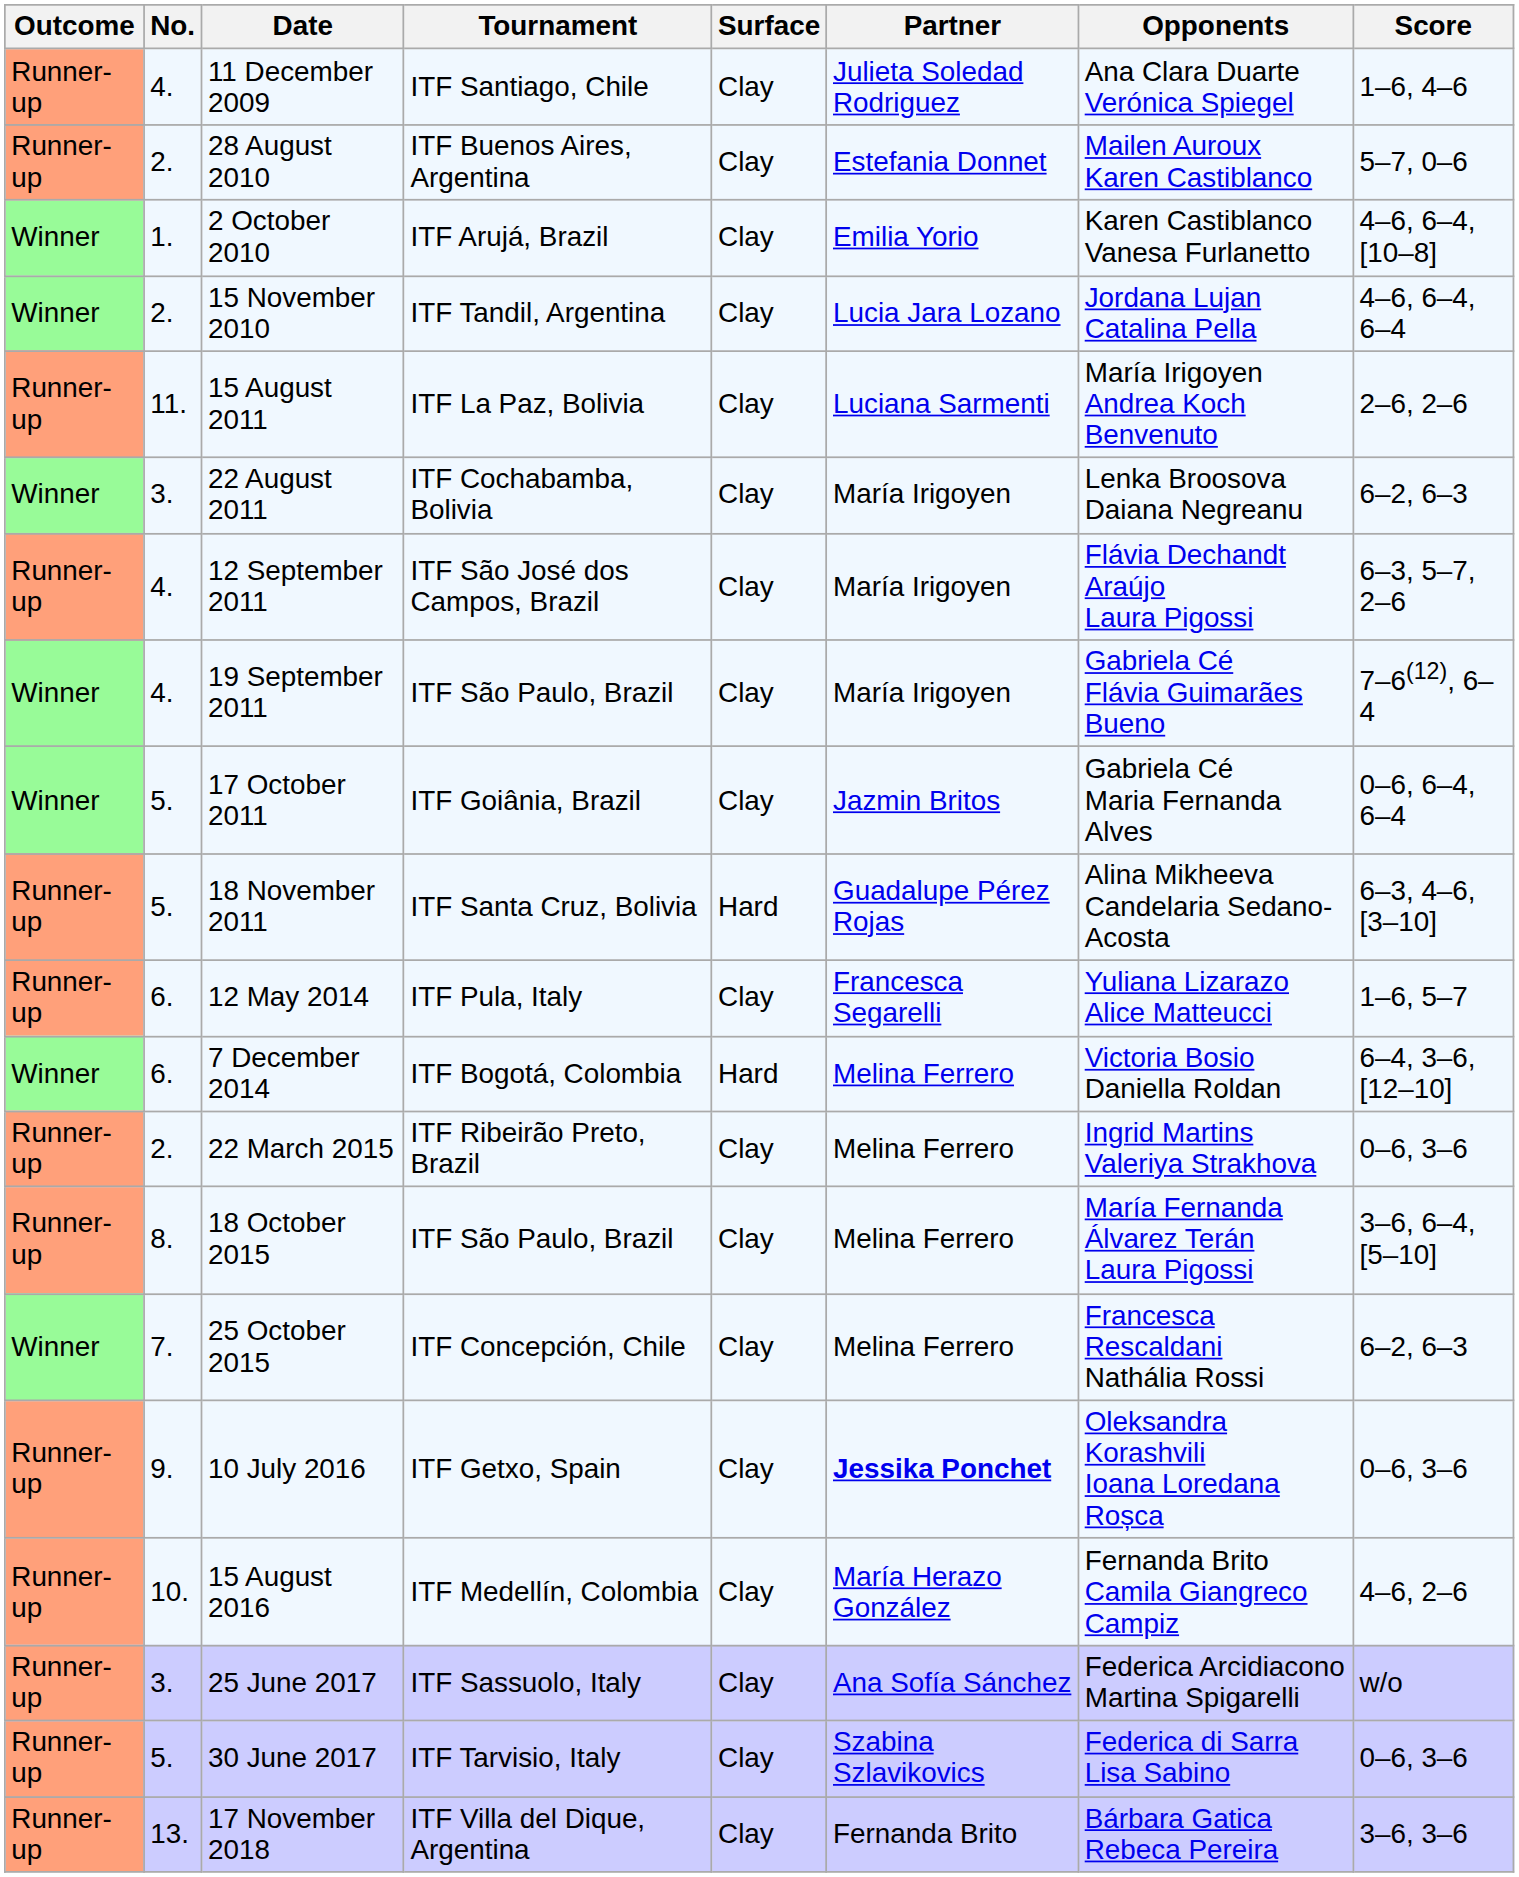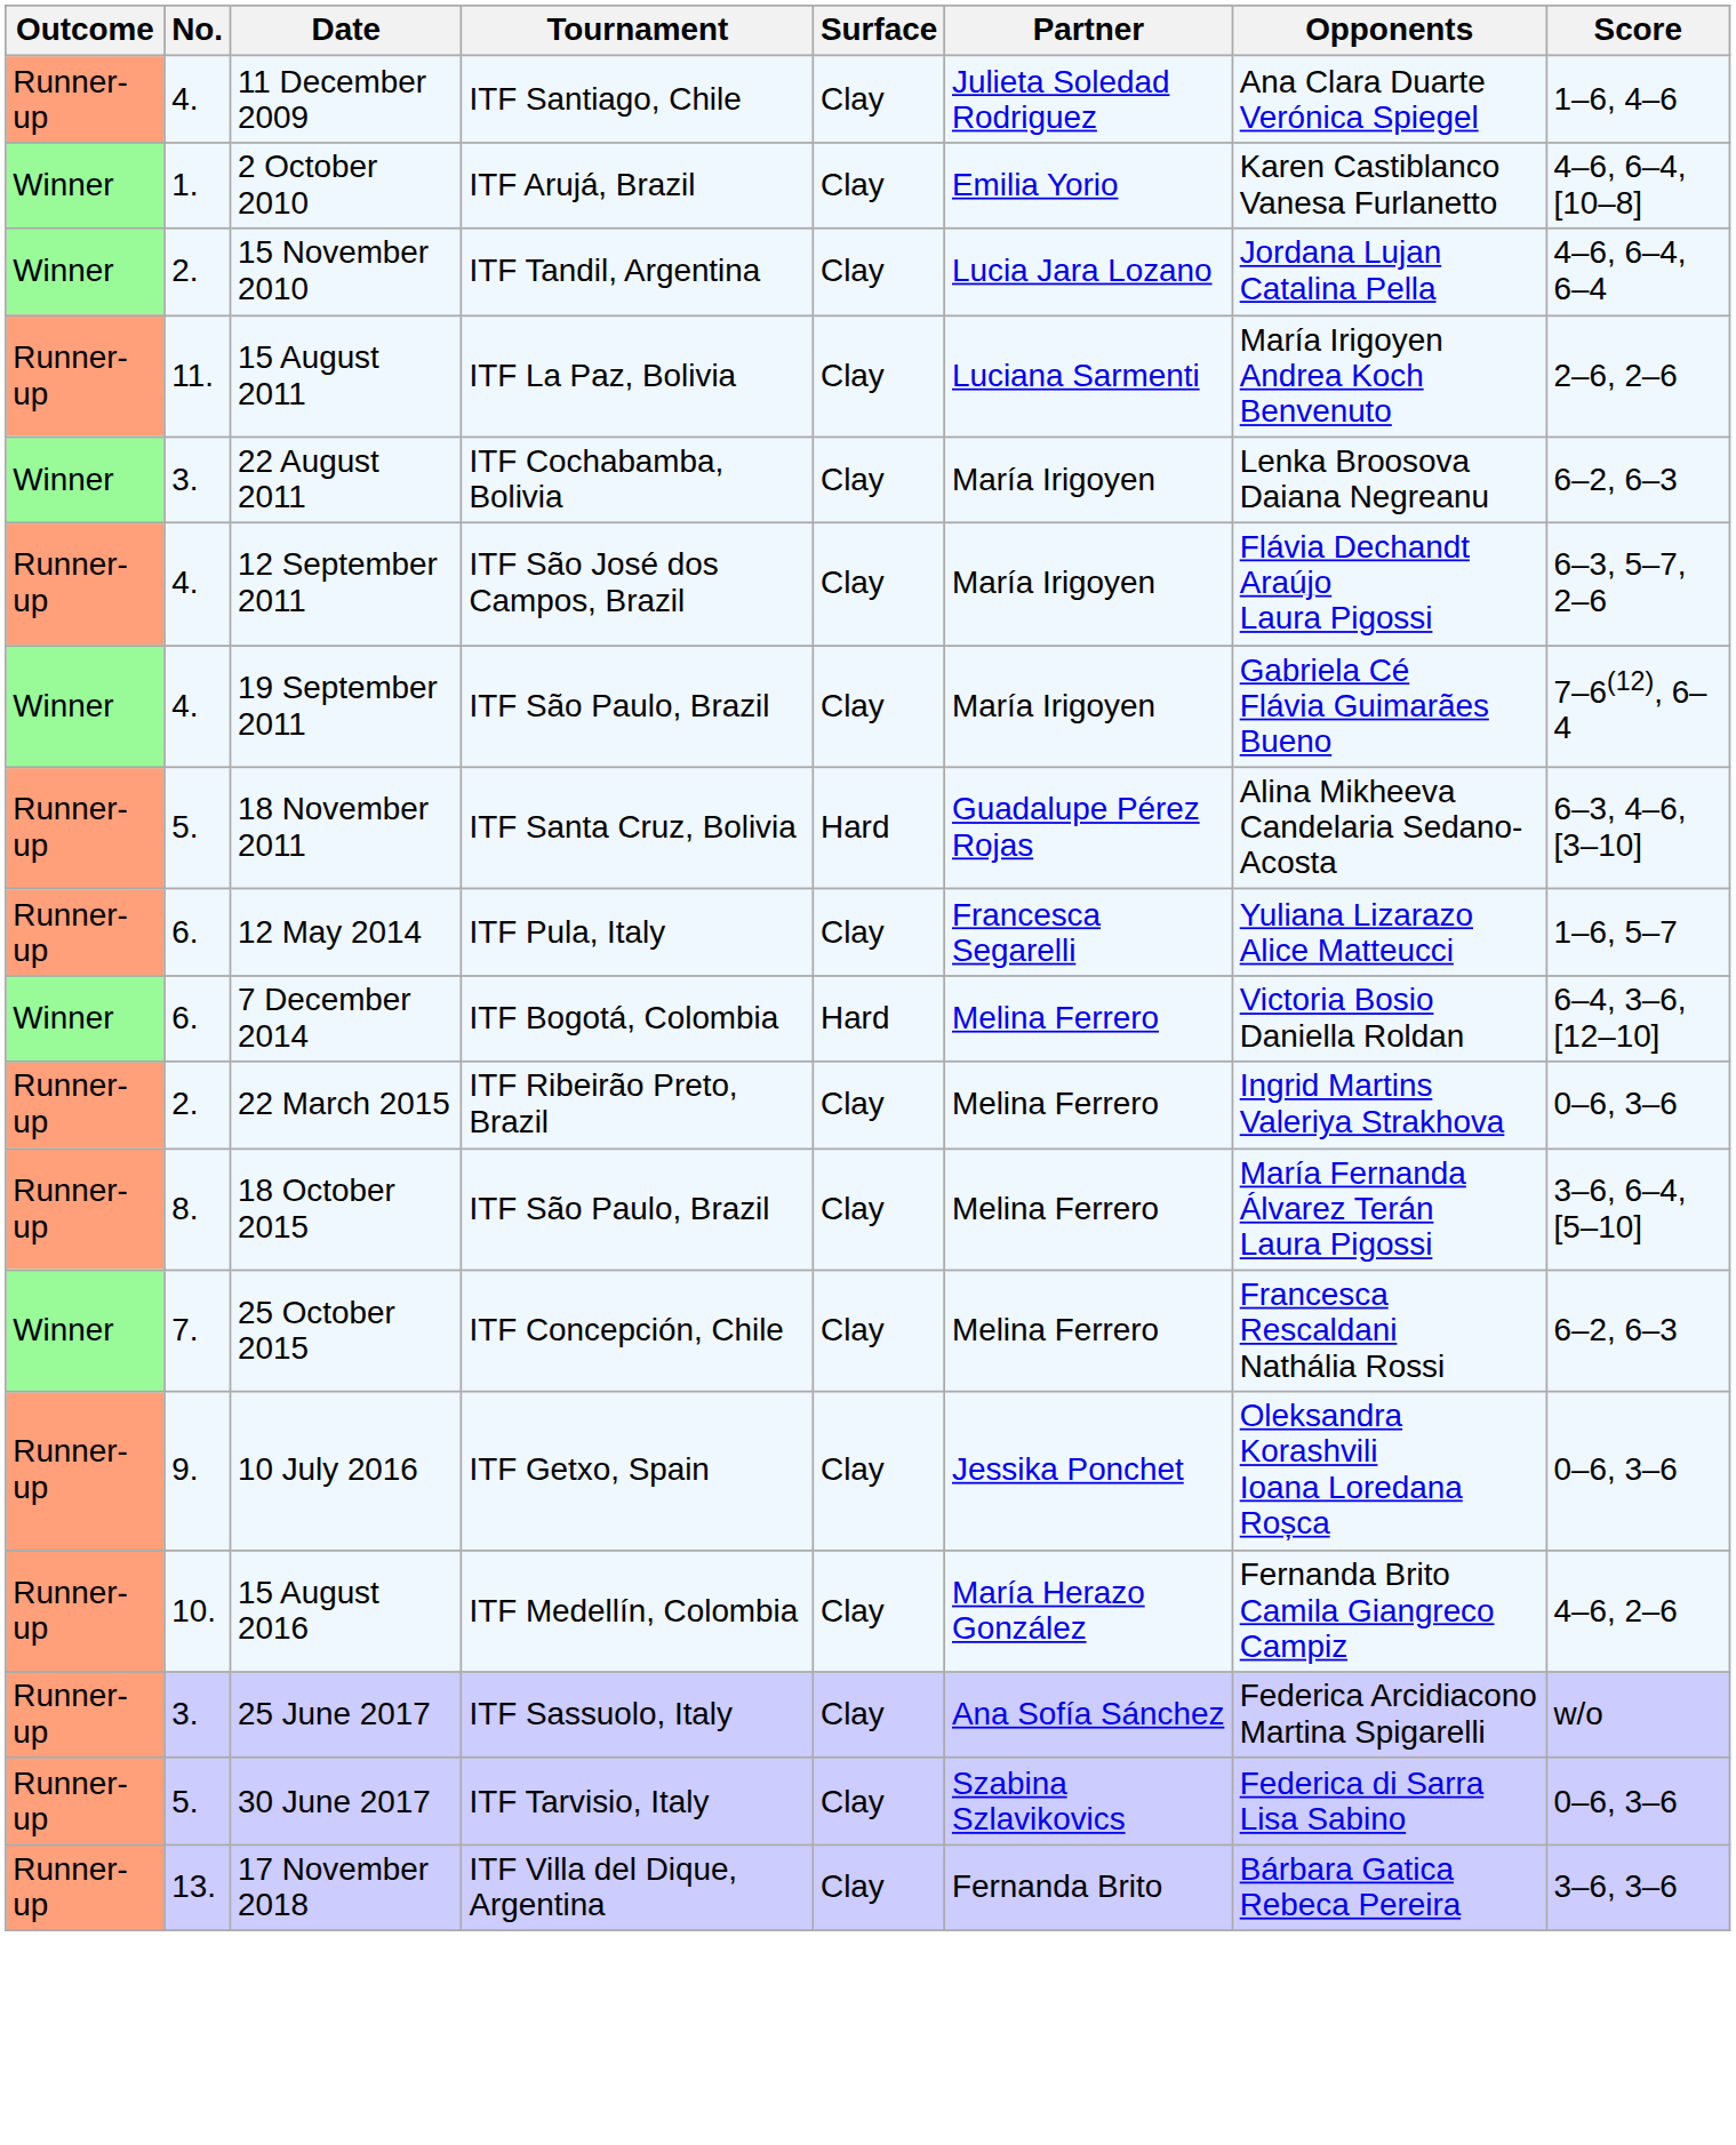- row: Runner-up | 2. | 28 August 2010 | ITF Buenos Aires, Argentina | Clay | Estefania Donnet | Mailen Auroux Karen Castiblanco | 5–7, 0–6
- row: Winner | 5. | 17 October 2011 | ITF Goiânia, Brazil | Clay | Jazmin Britos | Gabriela Cé Maria Fernanda Alves | 0–6, 6–4, 6–4
10 July 2016 | Partner: bold -> normal
